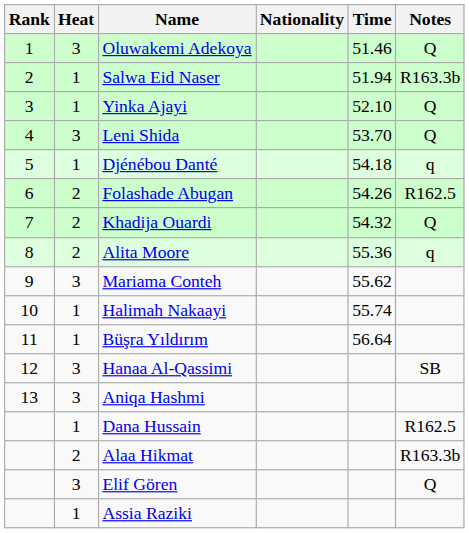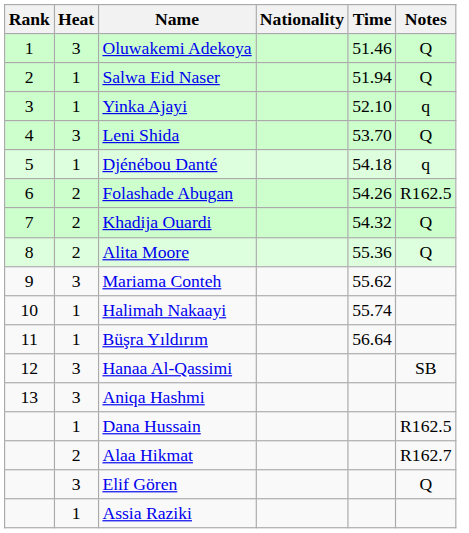Salwa Eid Naser | Notes: R163.3b -> Q
Yinka Ajayi | Notes: Q -> q
Alita Moore | Notes: q -> Q
Alaa Hikmat | Notes: R163.3b -> R162.7
